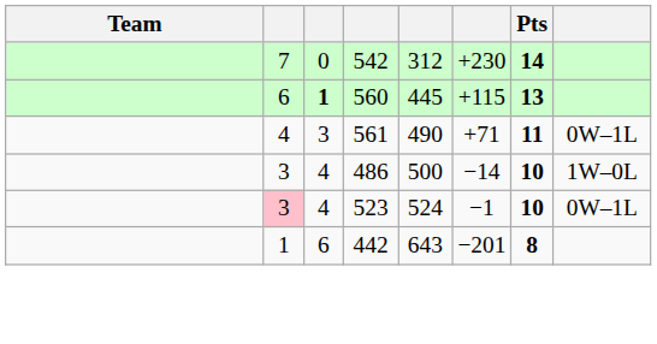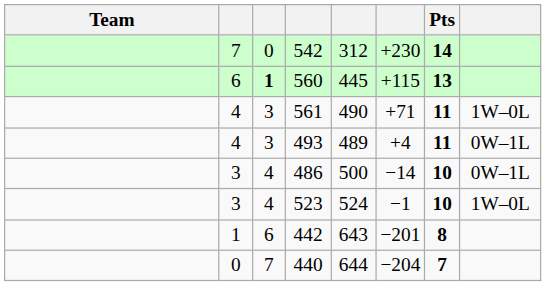561 | column 8: 0W–1L -> 1W–0L
+ row: 4 | 3 | 493 | 489 | +4 | 11 | 0W–1L
486 | column 8: 1W–0L -> 0W–1L
523 | column 2: pink background -> no background
523 | column 8: 0W–1L -> 1W–0L
+ row: 0 | 7 | 440 | 644 | −204 | 7
